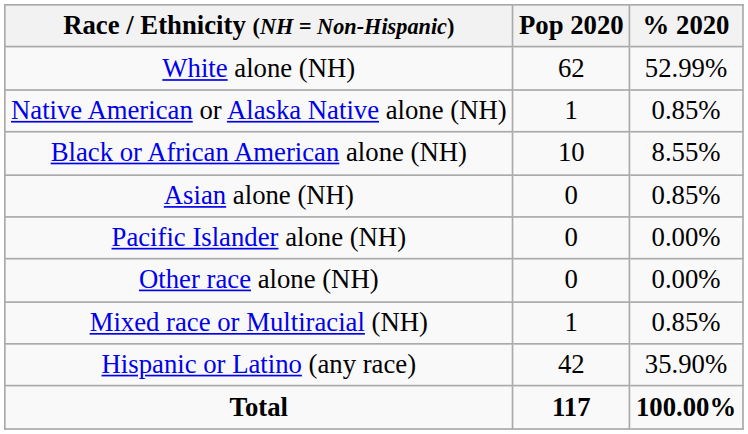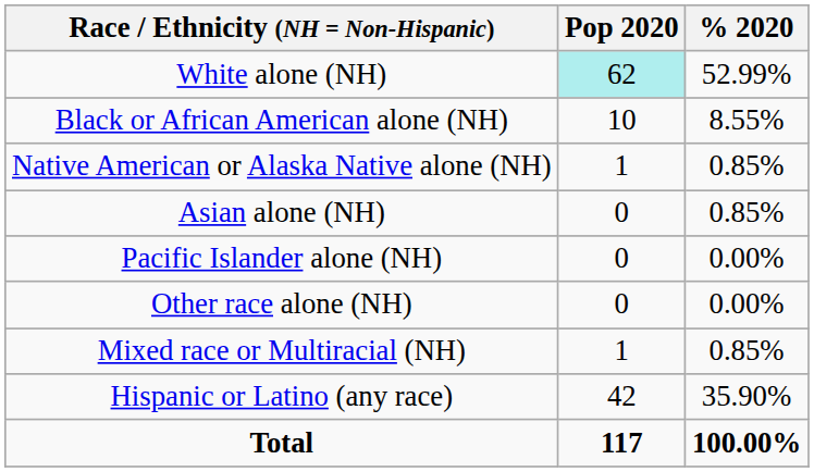White alone (NH) | Pop 2020: no background -> paleturquoise background
rows swapped: Black or African American alone (NH) <-> Native American or Alaska Native alone (NH)
